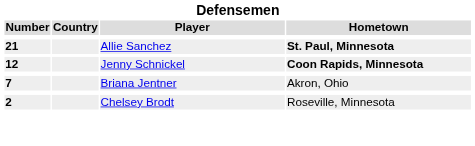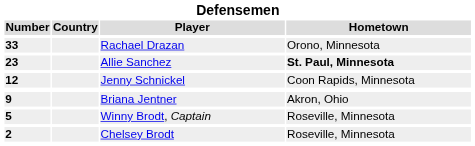+ row: 33 | Rachael Drazan | Orono, Minnesota
Allie Sanchez | Number: 21 -> 23
Jenny Schnickel | Hometown: bold -> normal
Briana Jentner | Number: 7 -> 9
+ row: 5 | Winny Brodt, Captain | Roseville, Minnesota
